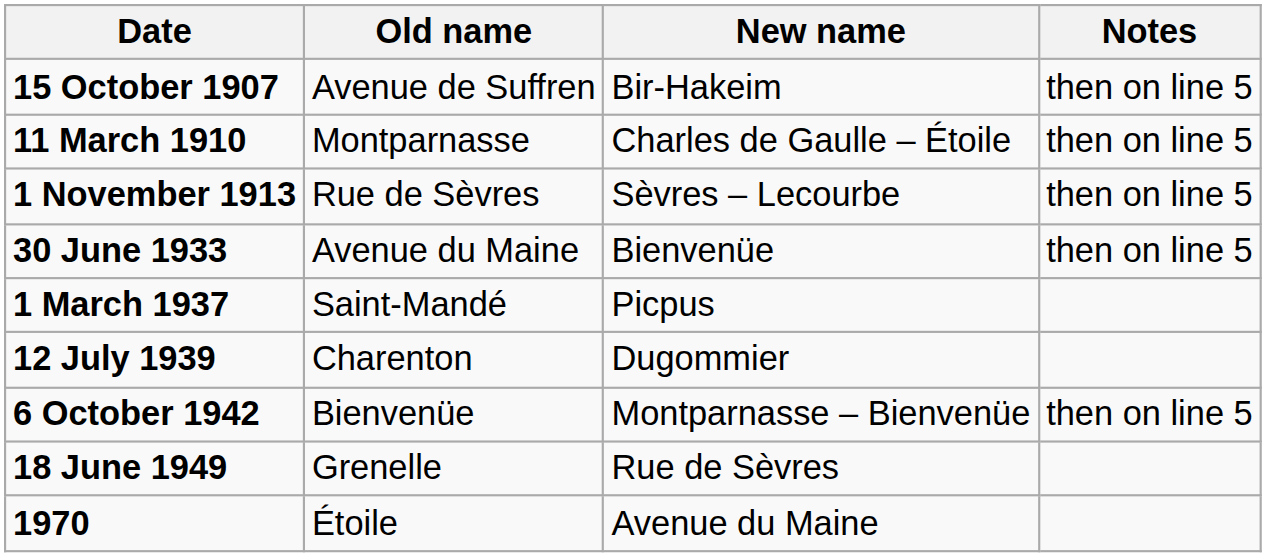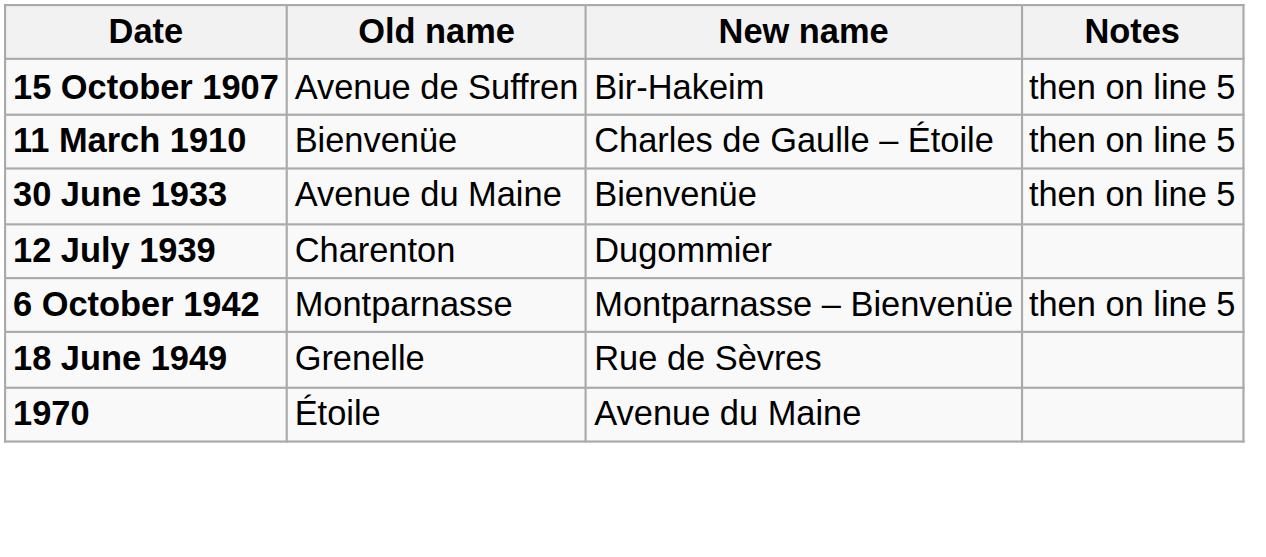11 March 1910 | Old name: Montparnasse -> Bienvenüe
- row: 1 November 1913 | Rue de Sèvres | Sèvres – Lecourbe | then on line 5
- row: 1 March 1937 | Saint-Mandé | Picpus
6 October 1942 | Old name: Bienvenüe -> Montparnasse
